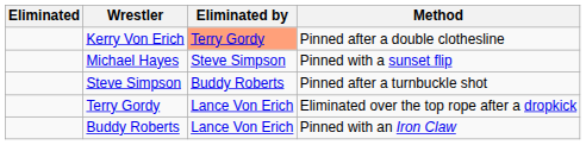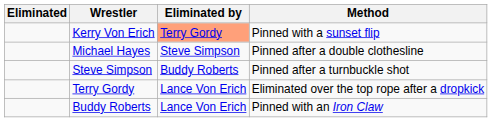Kerry Von Erich | Method: Pinned after a double clothesline -> Pinned with a sunset flip
Michael Hayes | Method: Pinned with a sunset flip -> Pinned after a double clothesline
